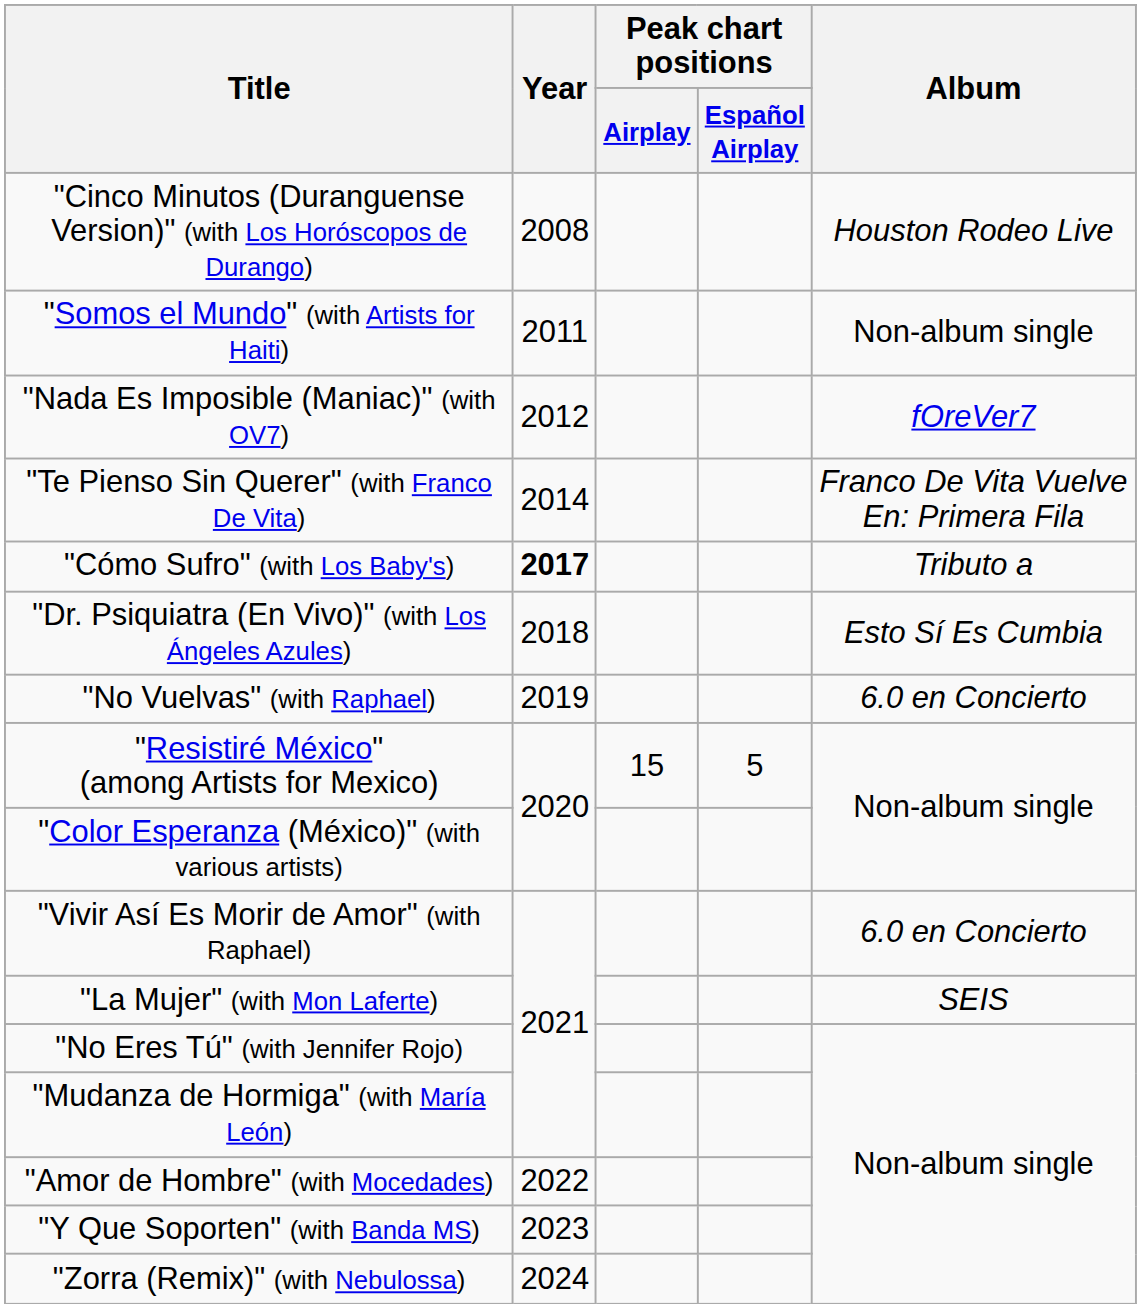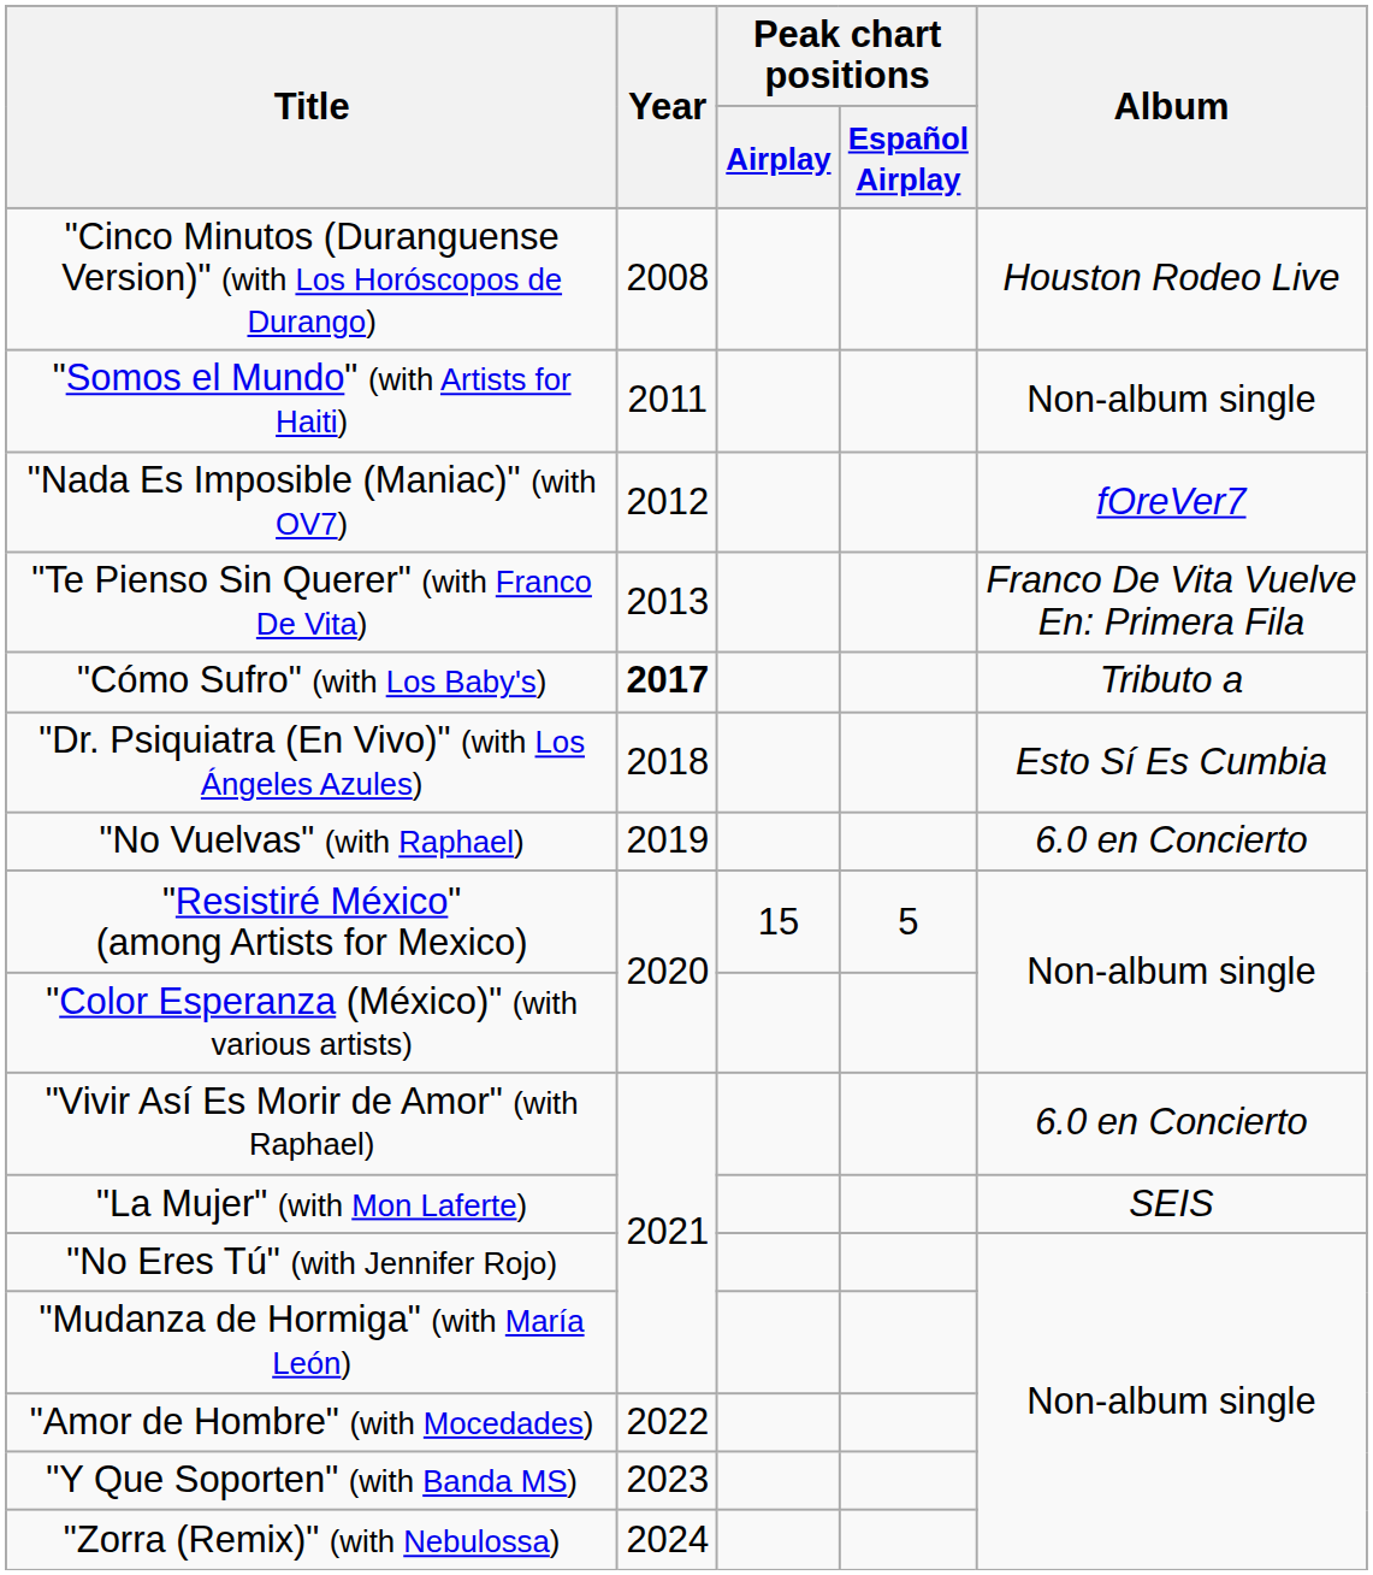"Te Pienso Sin Querer" (with Franco De Vita) | Year: 2014 -> 2013
